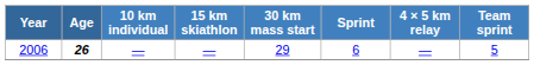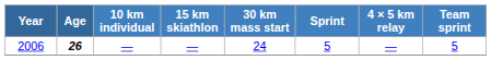2006 | 30 km mass start: 29 -> 24
2006 | Sprint: 6 -> 5
